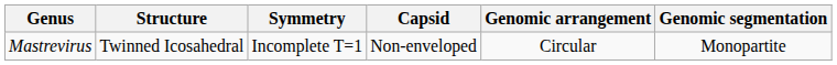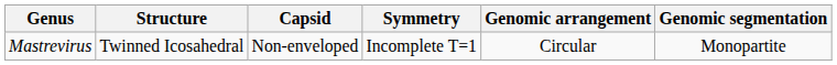columns swapped: Symmetry <-> Capsid
